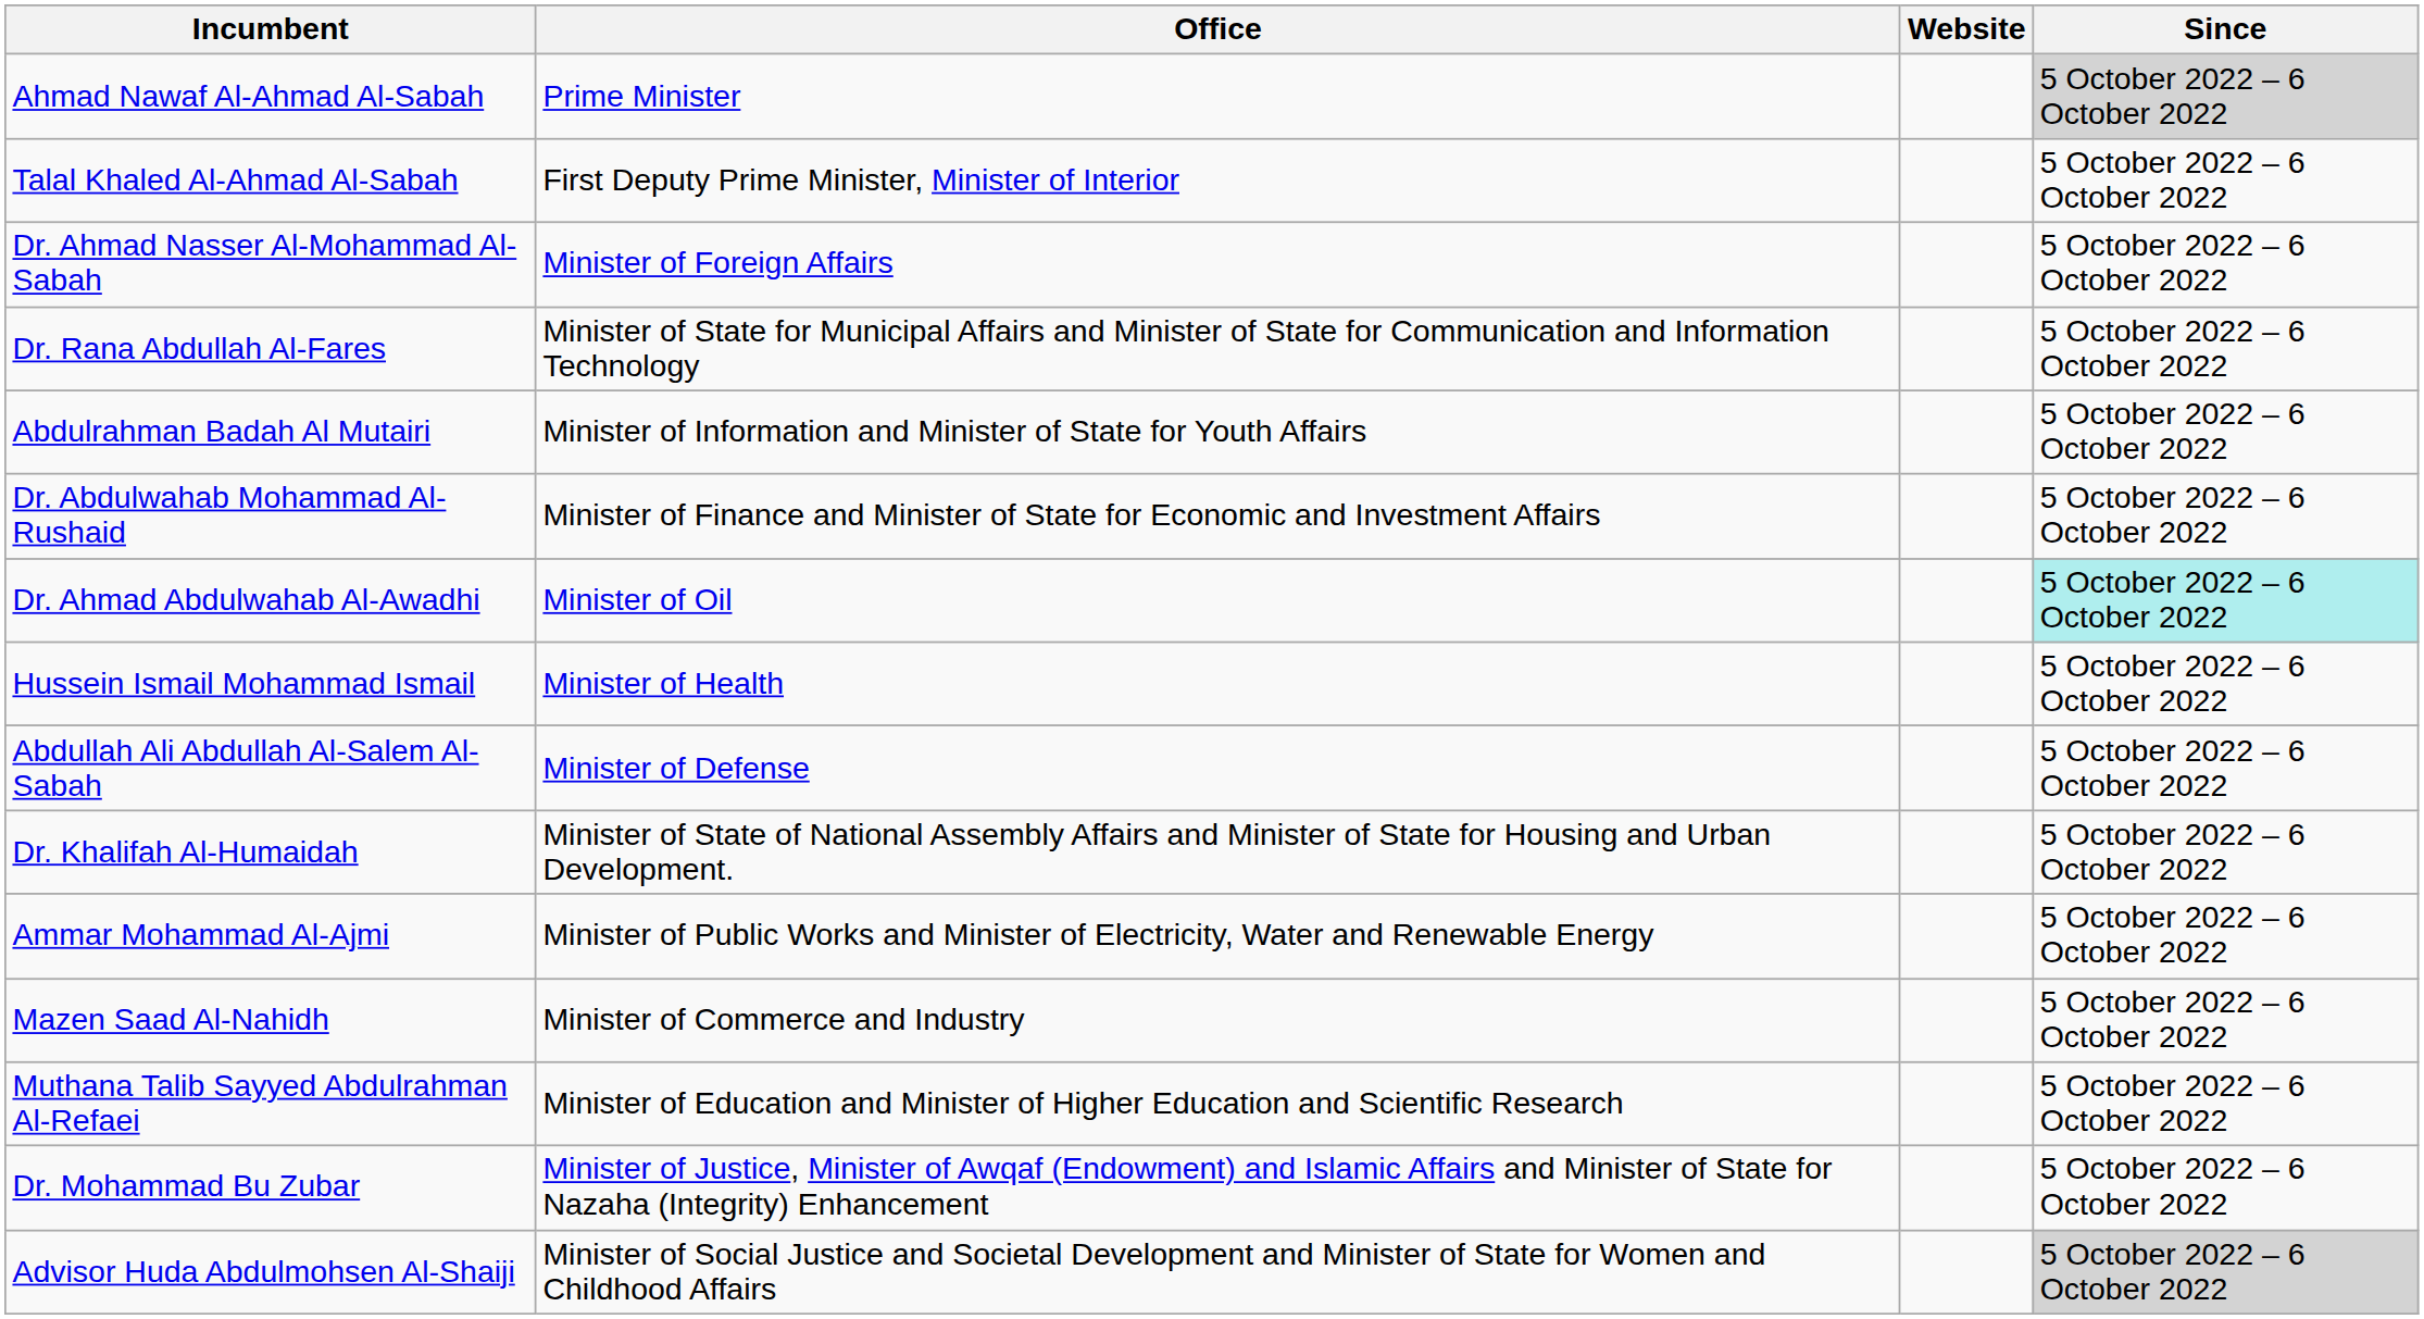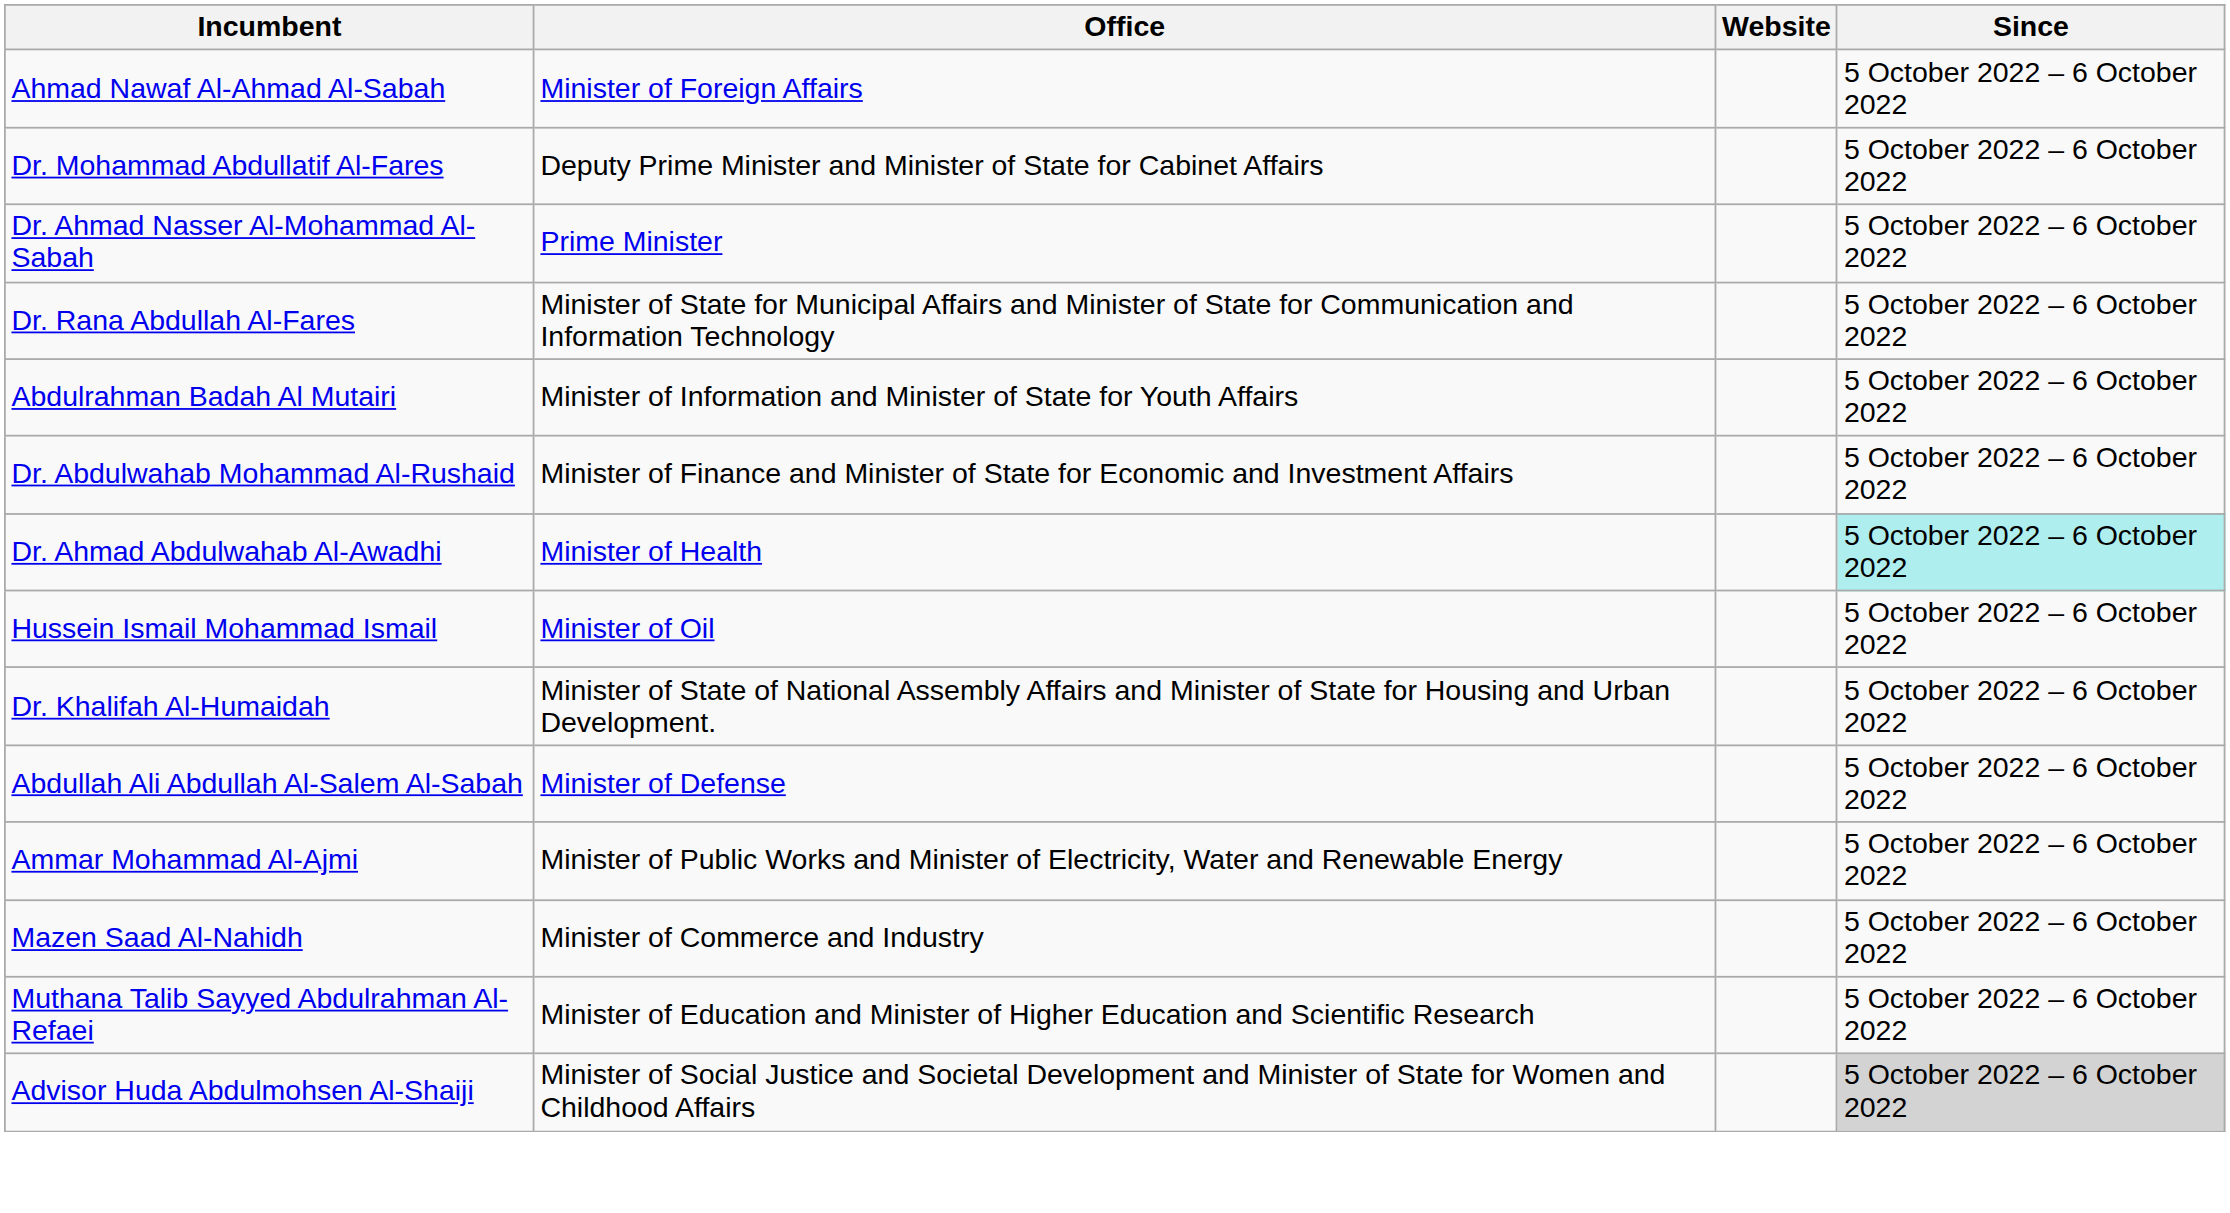Ahmad Nawaf Al-Ahmad Al-Sabah | Office: Prime Minister -> Minister of Foreign Affairs
Ahmad Nawaf Al-Ahmad Al-Sabah | Since: lightgrey background -> no background
- row: Talal Khaled Al-Ahmad Al-Sabah | First Deputy Prime Minister, Minister of Interior | 5 October 2022 – 6 October 2022
+ row: Dr. Mohammad Abdullatif Al-Fares | Deputy Prime Minister and Minister of State for Cabinet Affairs | 5 October 2022 – 6 October 2022
Dr. Ahmad Nasser Al-Mohammad Al-Sabah | Office: Minister of Foreign Affairs -> Prime Minister
Dr. Ahmad Abdulwahab Al-Awadhi | Office: Minister of Oil -> Minister of Health
Hussein Ismail Mohammad Ismail | Office: Minister of Health -> Minister of Oil
rows swapped: Dr. Khalifah Al-Humaidah <-> Abdullah Ali Abdullah Al-Salem Al-Sabah
- row: Dr. Mohammad Bu Zubar | Minister of Justice, Minister of Awqaf (Endowment) and Islamic Affairs and Minister of State for Nazaha (Integrity) Enhancement | 5 October 2022 – 6 October 2022
